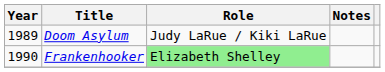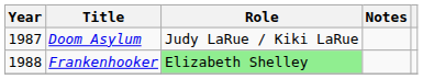Doom Asylum | Year: 1989 -> 1987
Frankenhooker | Year: 1990 -> 1988
